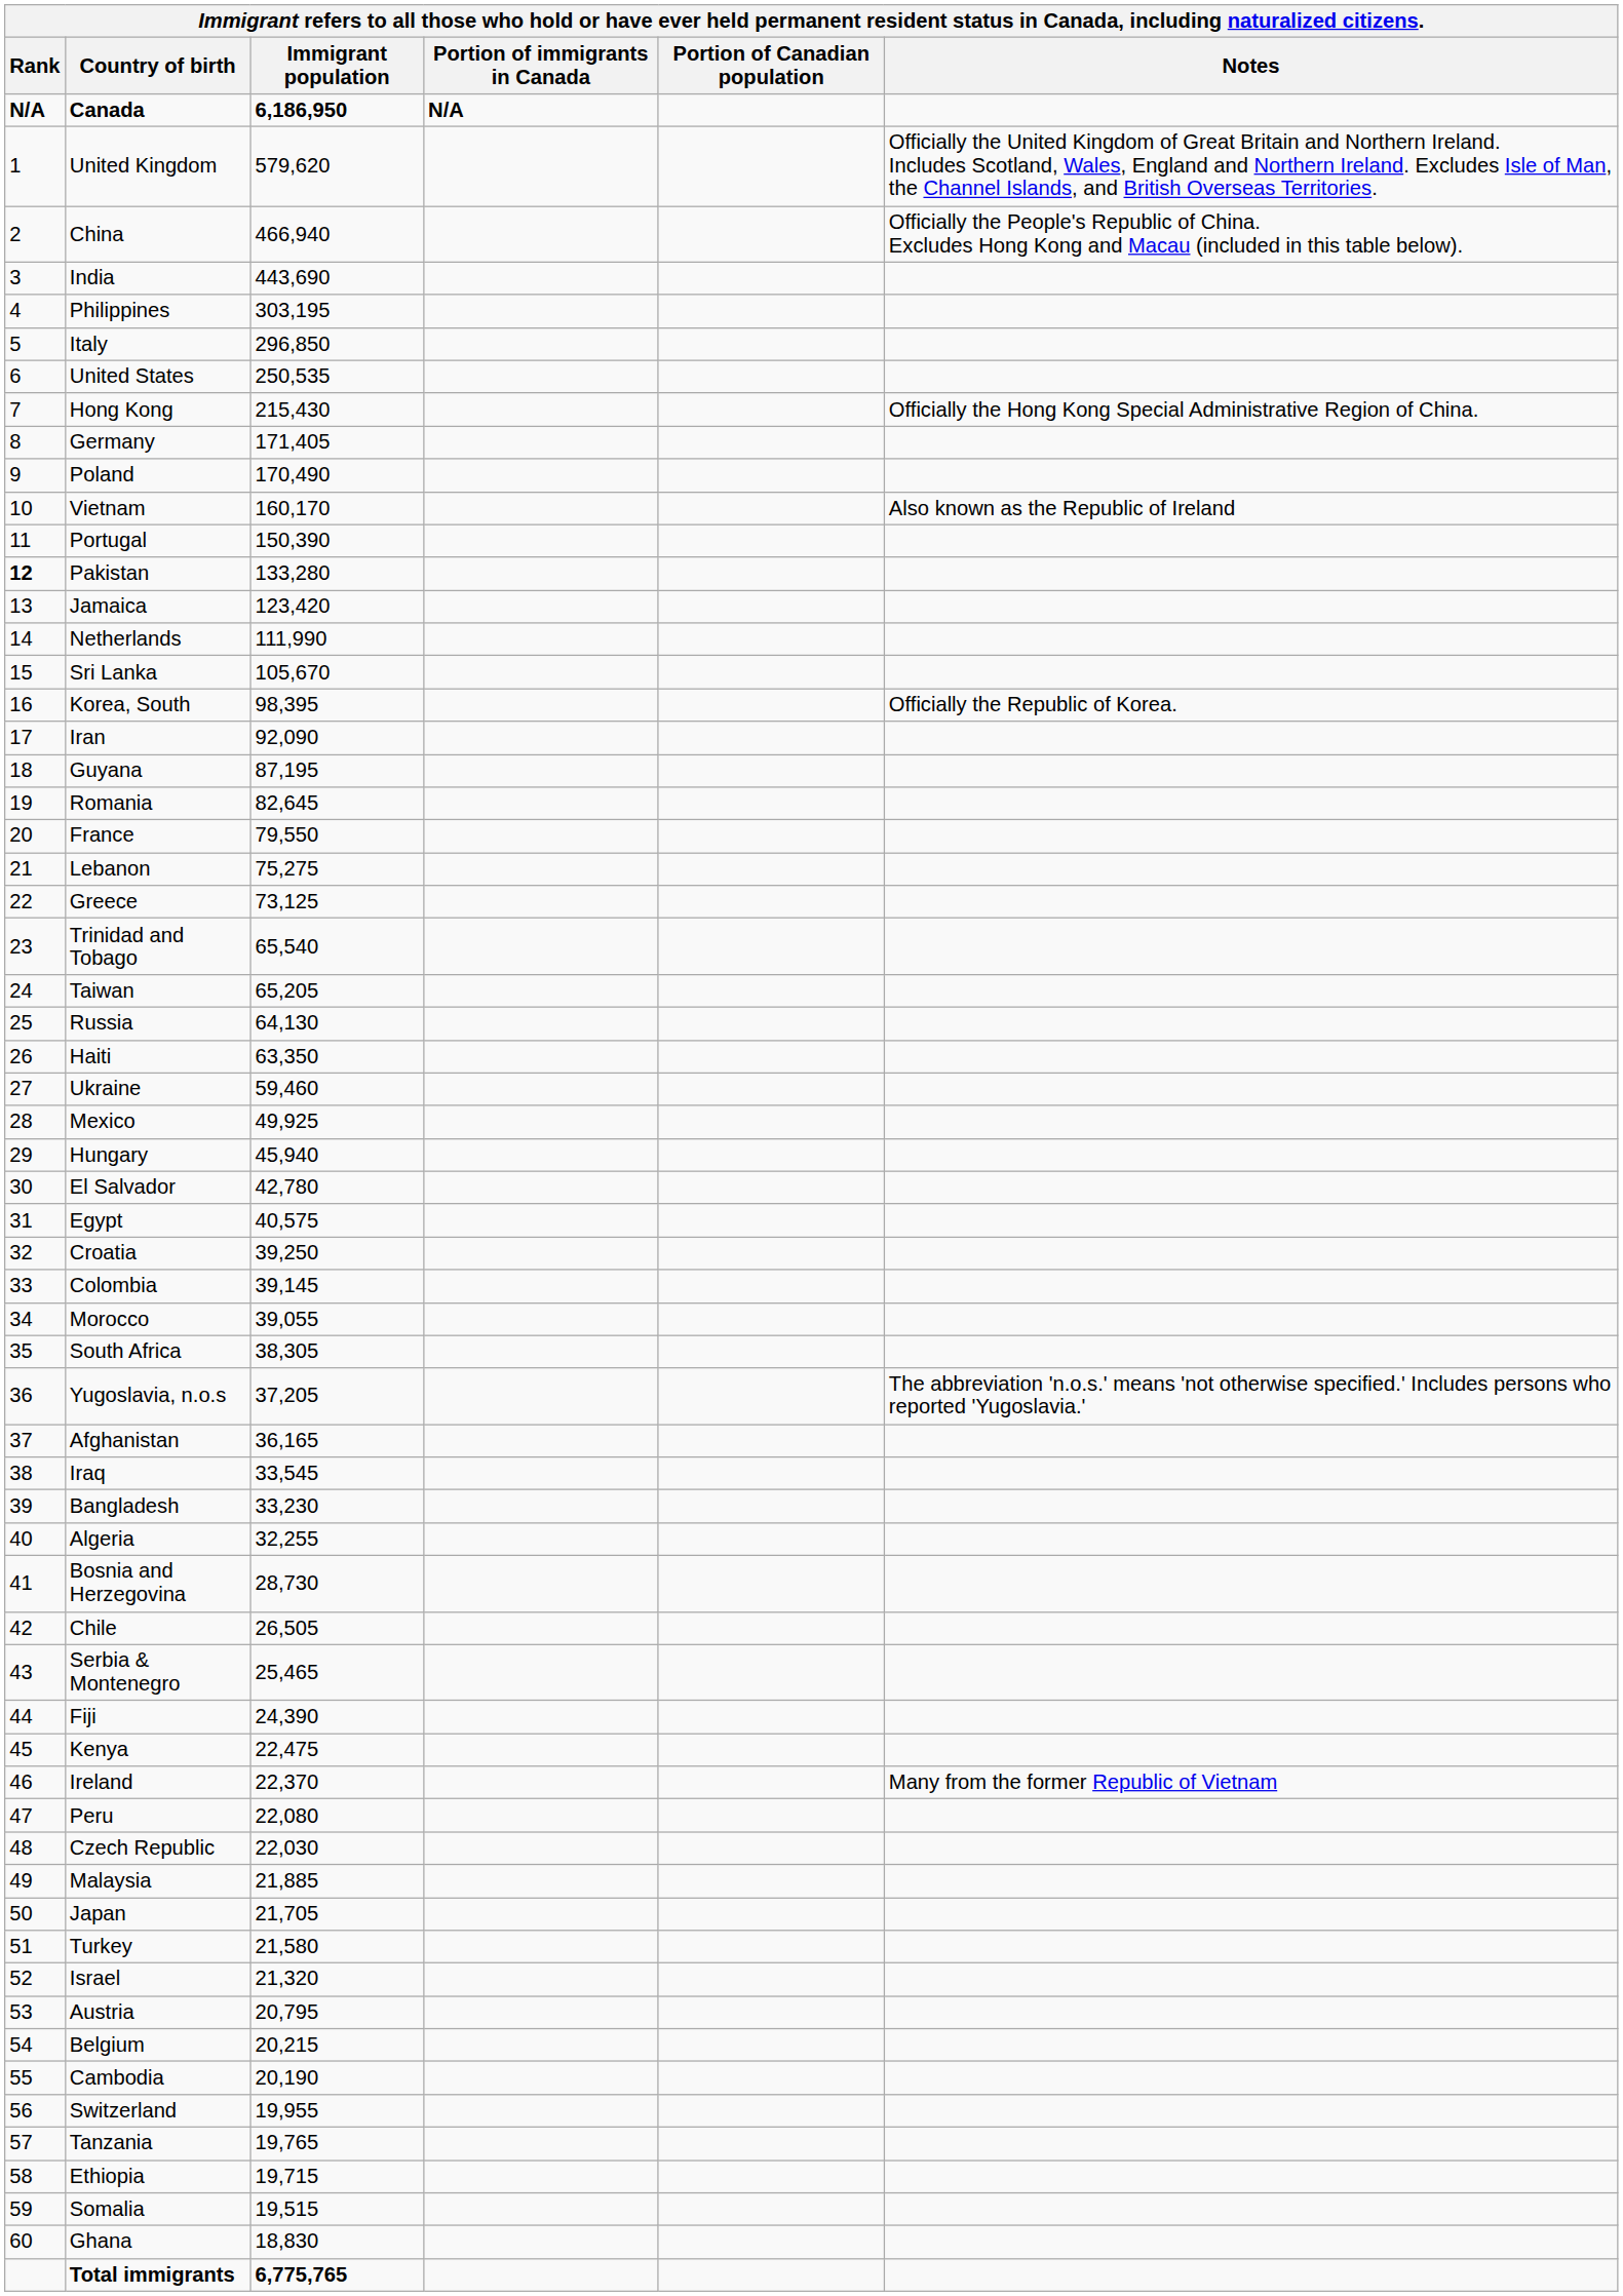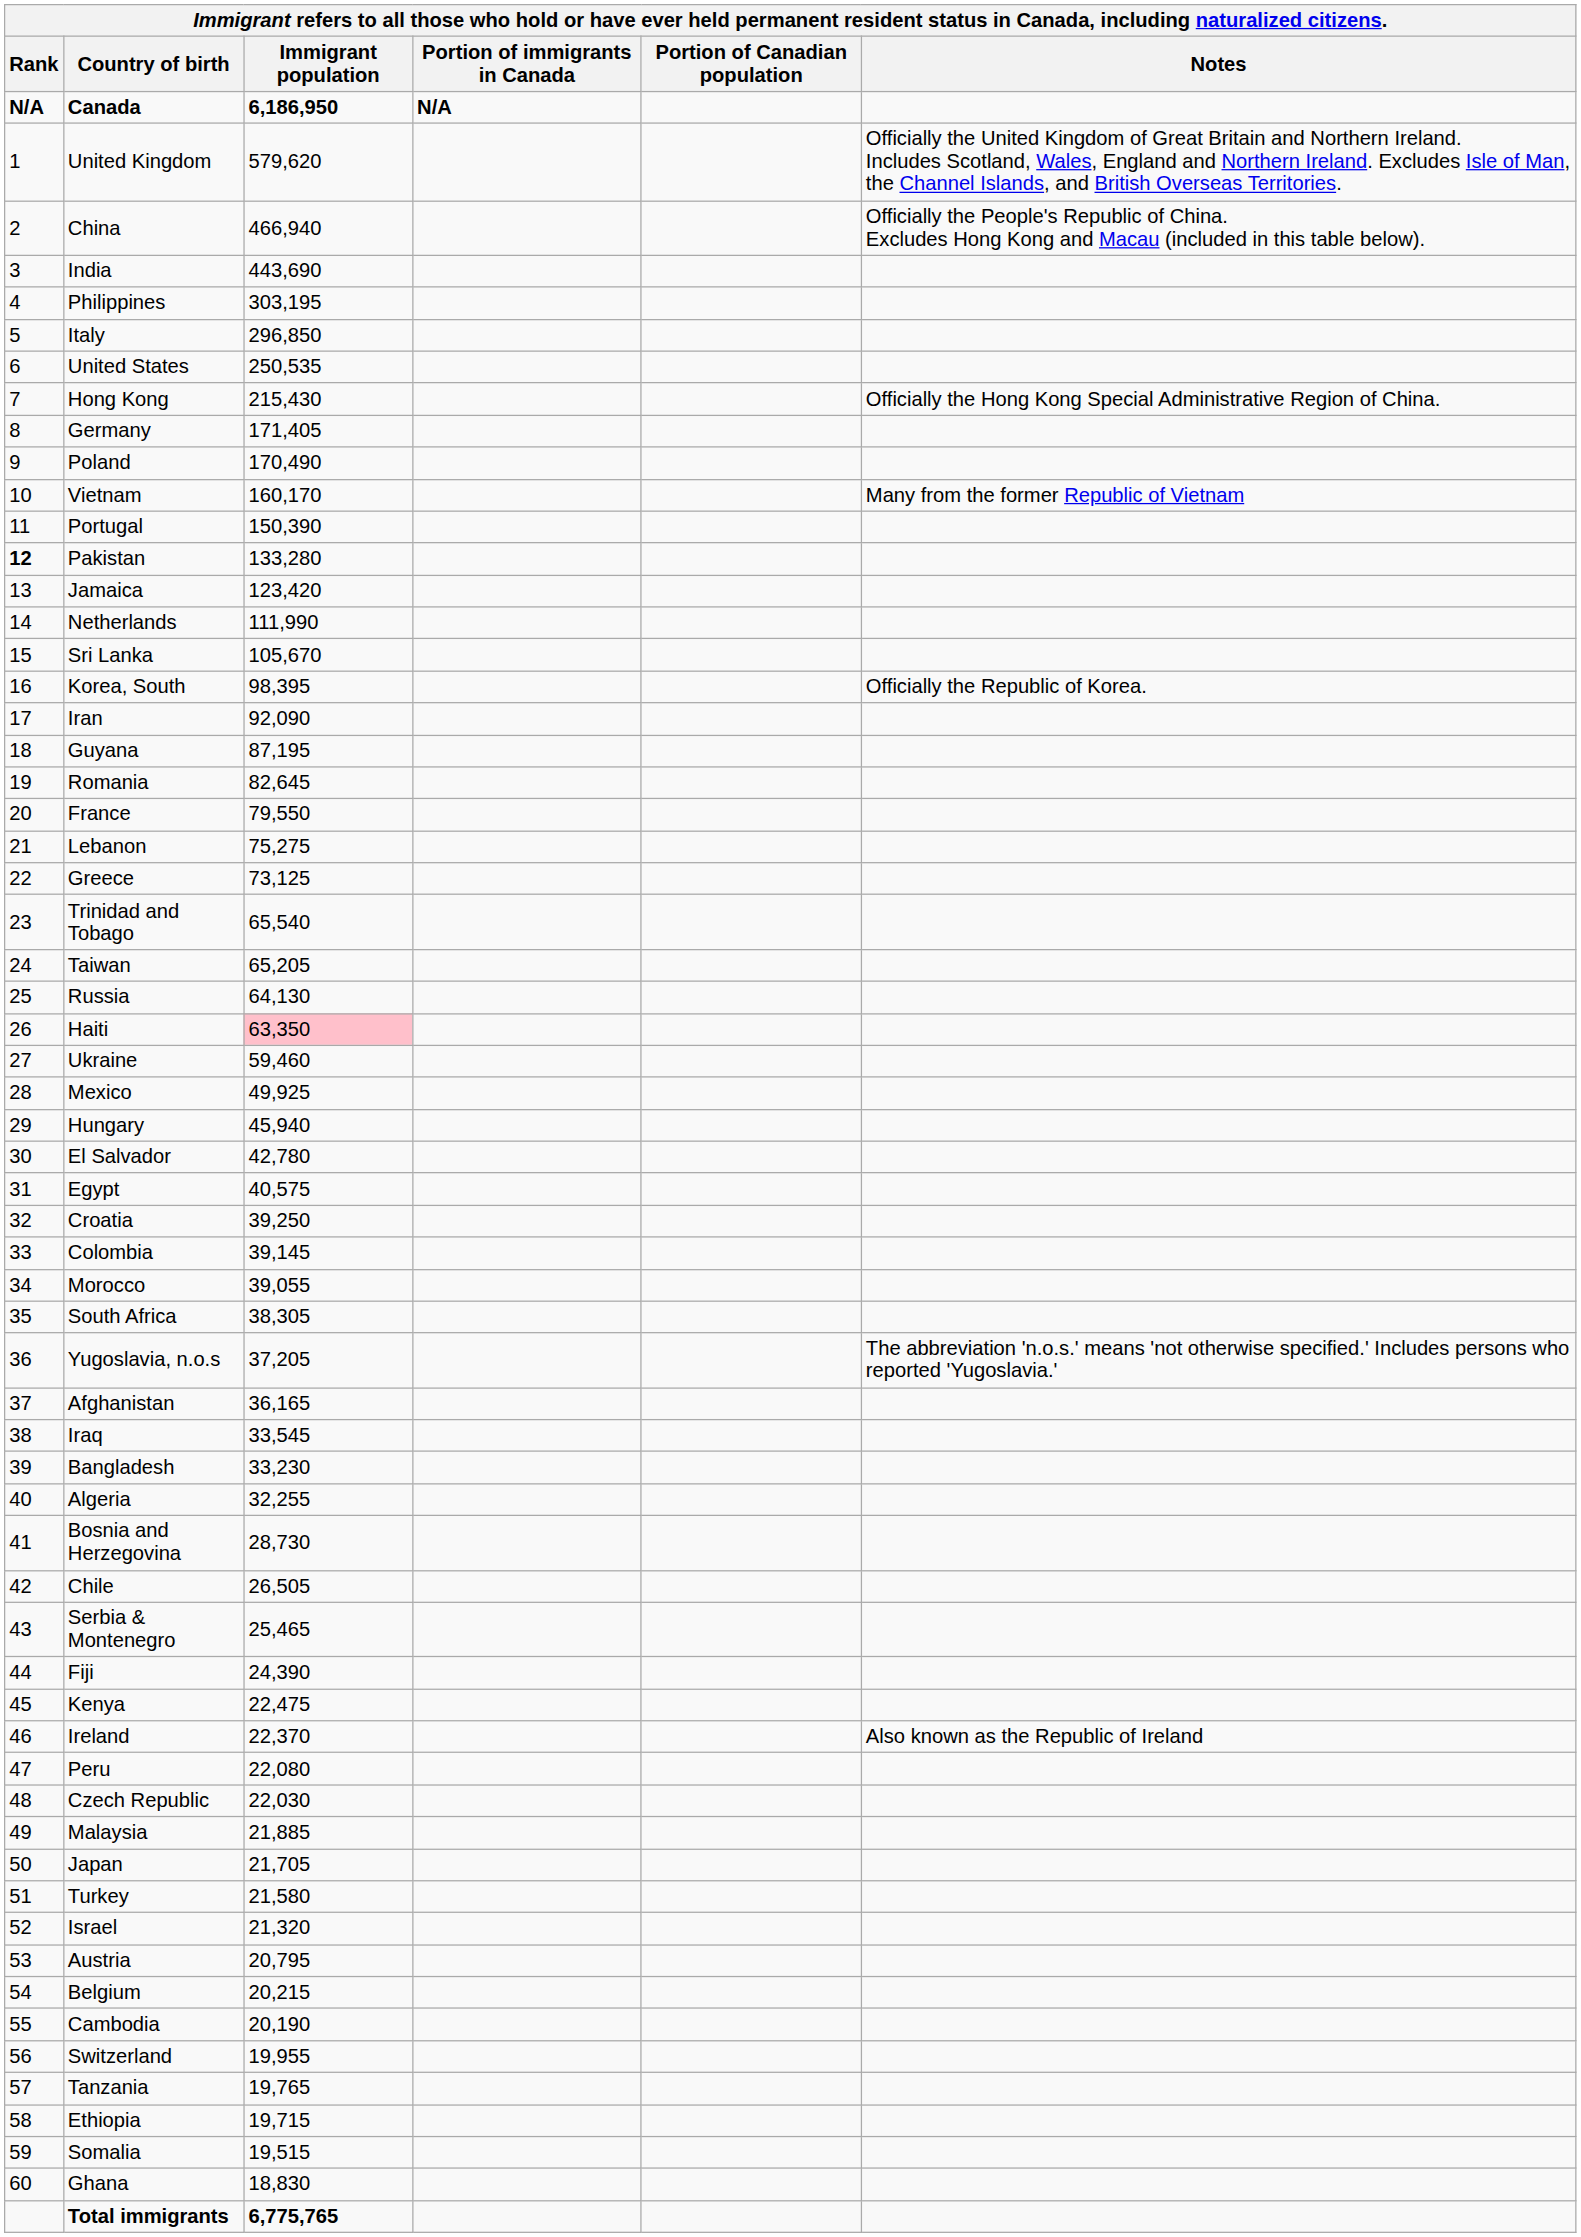Vietnam | Notes: Also known as the Republic of Ireland -> Many from the former Republic of Vietnam
Haiti | Immigrant population: no background -> pink background
Ireland | Notes: Many from the former Republic of Vietnam -> Also known as the Republic of Ireland
